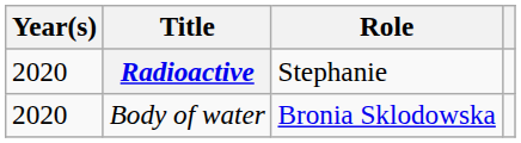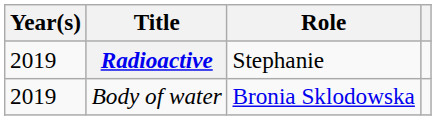Radioactive | Year(s): 2020 -> 2019
Body of water | Year(s): 2020 -> 2019
